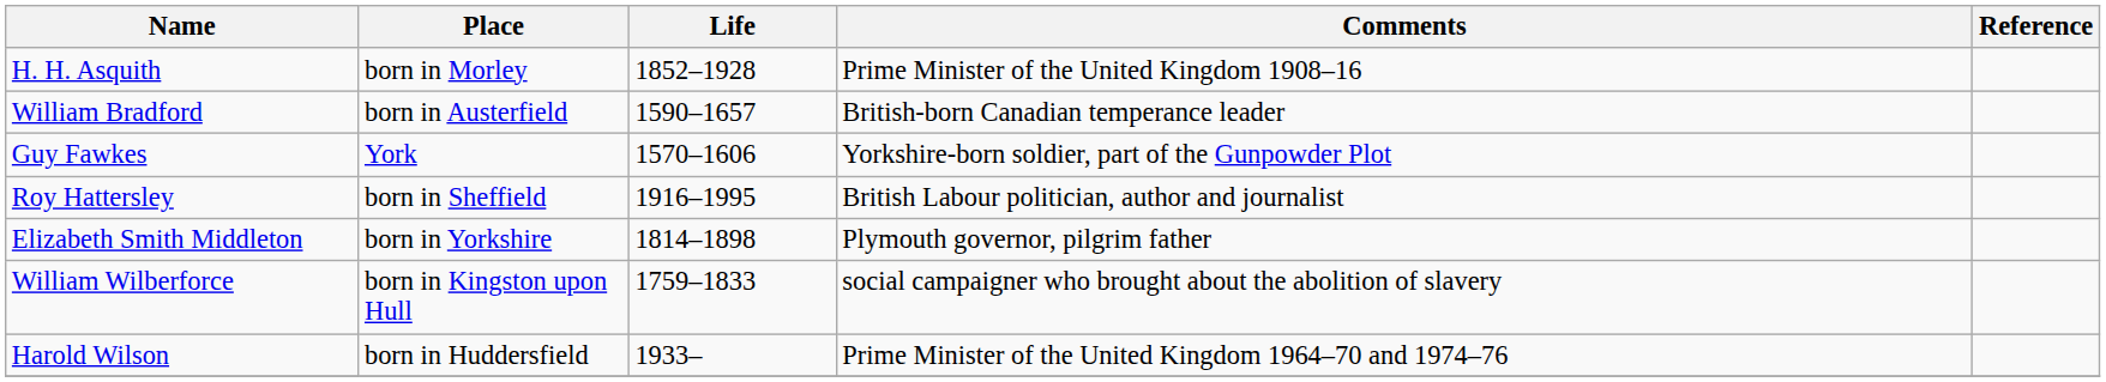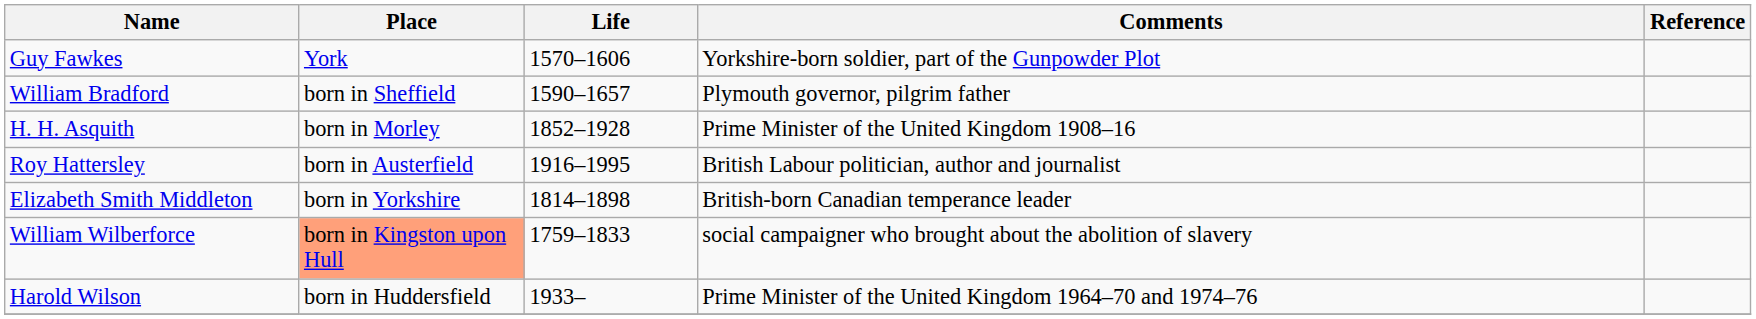rows swapped: H. H. Asquith <-> Guy Fawkes
William Bradford | Place: born in Austerfield -> born in Sheffield
William Bradford | Comments: British-born Canadian temperance leader -> Plymouth governor, pilgrim father
Roy Hattersley | Place: born in Sheffield -> born in Austerfield
Elizabeth Smith Middleton | Comments: Plymouth governor, pilgrim father -> British-born Canadian temperance leader
William Wilberforce | Place: no background -> lightsalmon background
